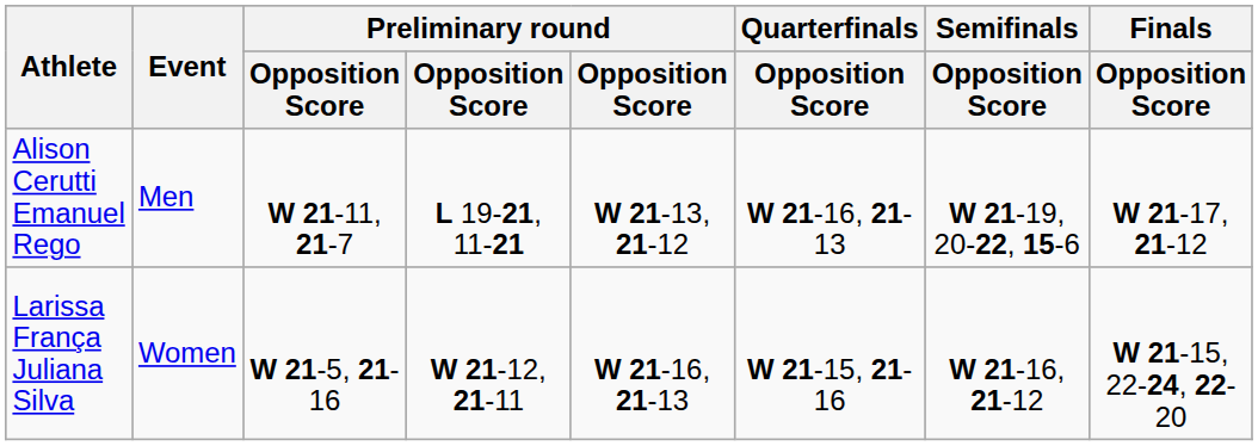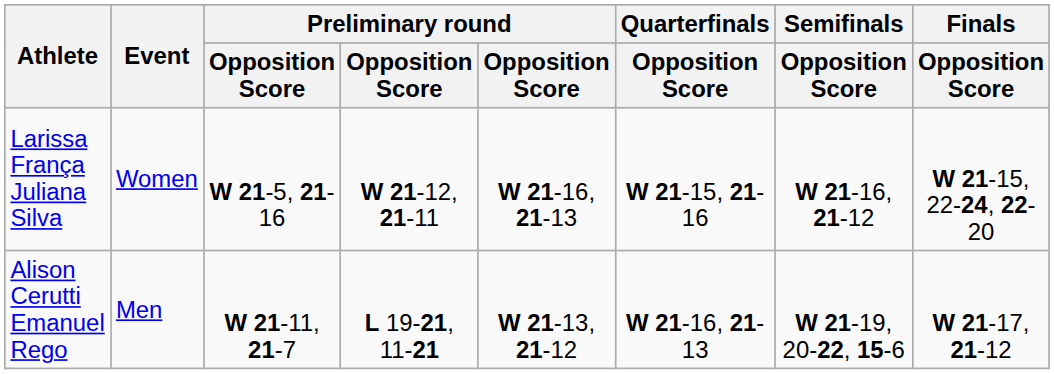rows swapped: Alison Cerutti Emanuel Rego <-> Larissa França Juliana Silva
